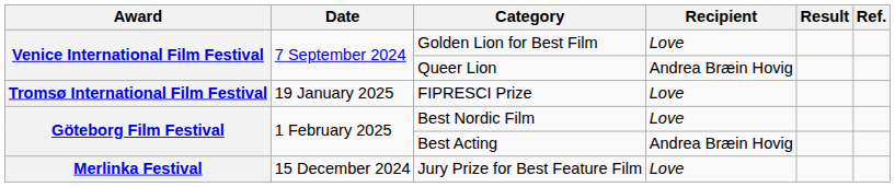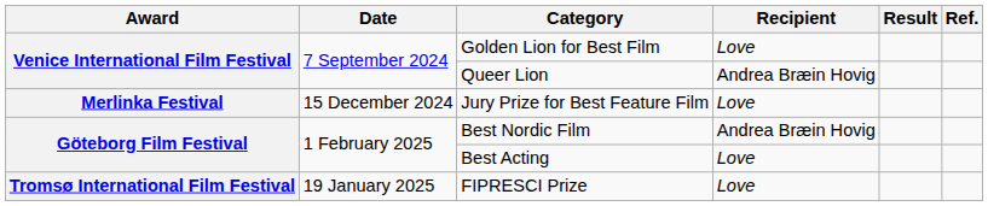rows swapped: FIPRESCI Prize <-> Jury Prize for Best Feature Film
Best Nordic Film | Recipient: Love -> Andrea Bræin Hovig
Best Acting | Recipient: Andrea Bræin Hovig -> Love
